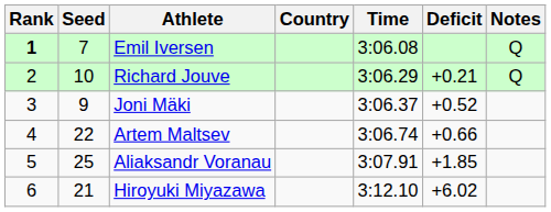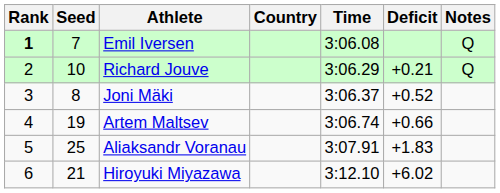Joni Mäki | Seed: 9 -> 8
Artem Maltsev | Seed: 22 -> 19
Aliaksandr Voranau | Deficit: +1.85 -> +1.83
